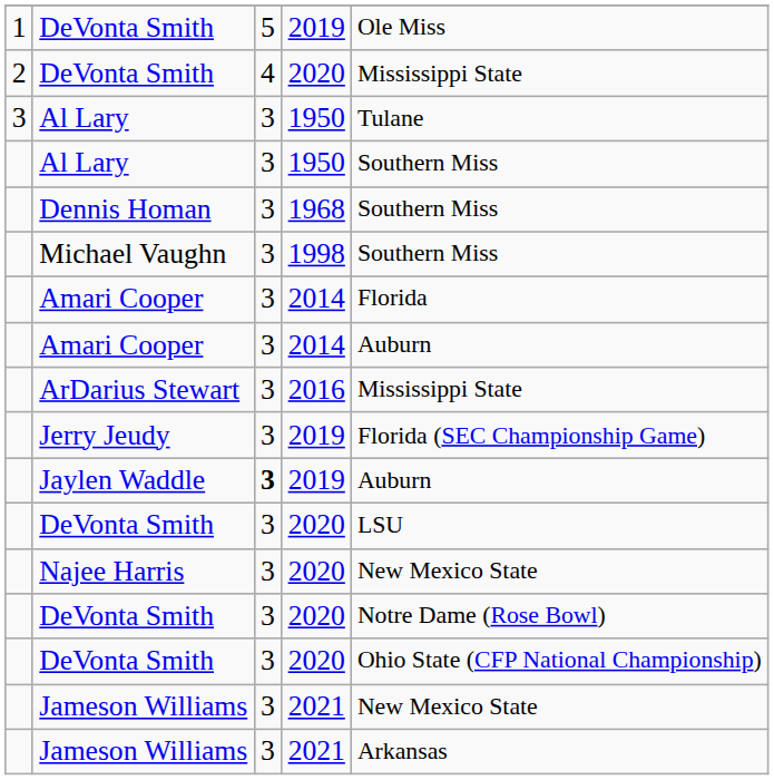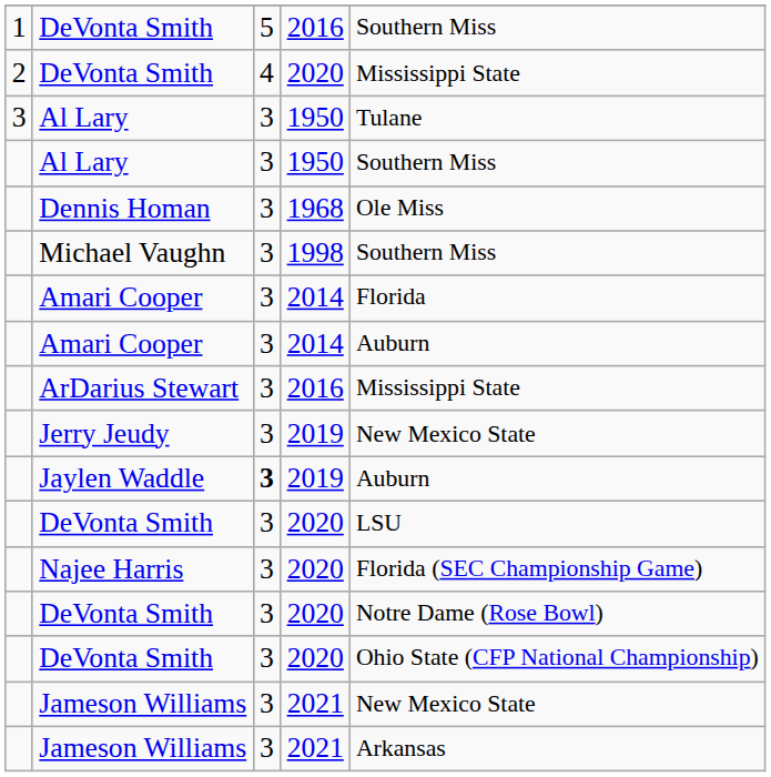1 / DeVonta Smith | column 4: 2019 -> 2016
1 / DeVonta Smith | column 5: Ole Miss -> Southern Miss
Dennis Homan | column 5: Southern Miss -> Ole Miss
Jerry Jeudy | column 5: Florida (SEC Championship Game) -> New Mexico State
Najee Harris | column 5: New Mexico State -> Florida (SEC Championship Game)
